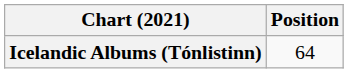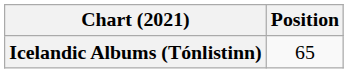Icelandic Albums (Tónlistinn) | Position: 64 -> 65
